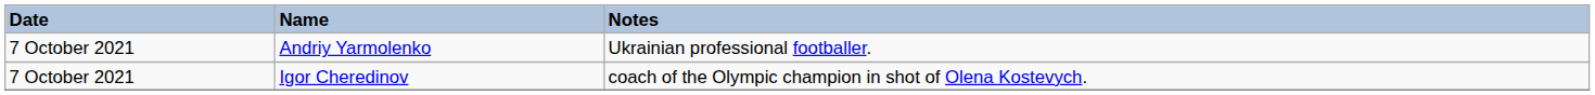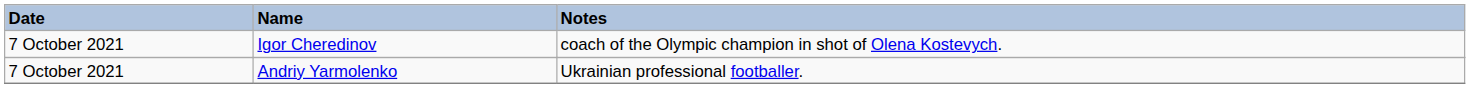rows swapped: Andriy Yarmolenko <-> Igor Cheredinov
